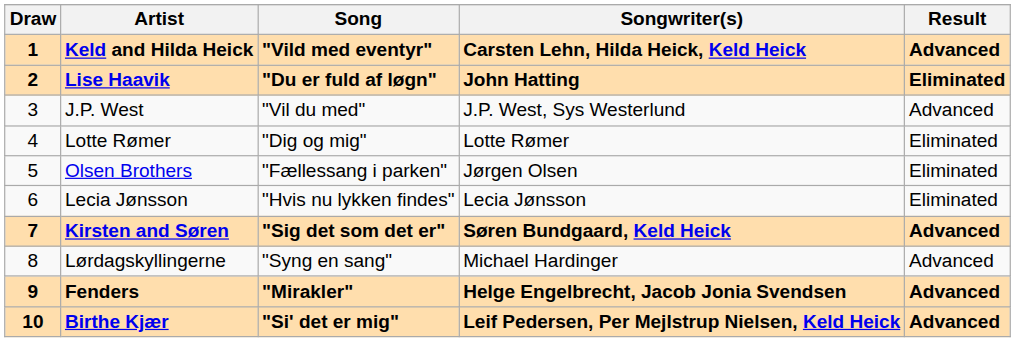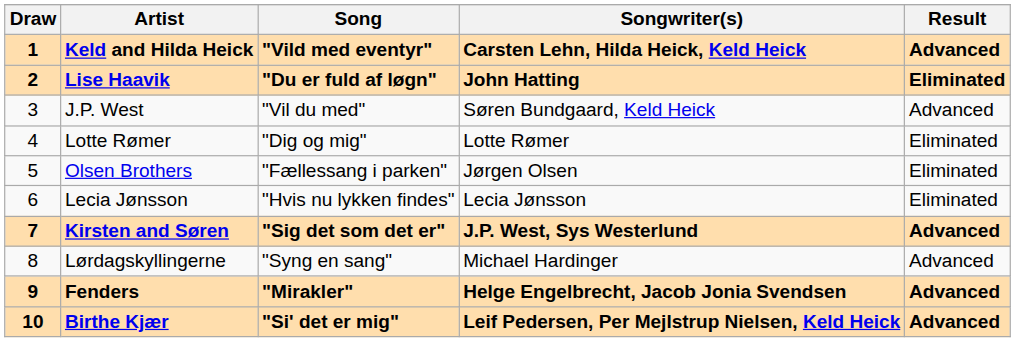J.P. West | Songwriter(s): J.P. West, Sys Westerlund -> Søren Bundgaard, Keld Heick
Kirsten and Søren | Songwriter(s): Søren Bundgaard, Keld Heick -> J.P. West, Sys Westerlund
